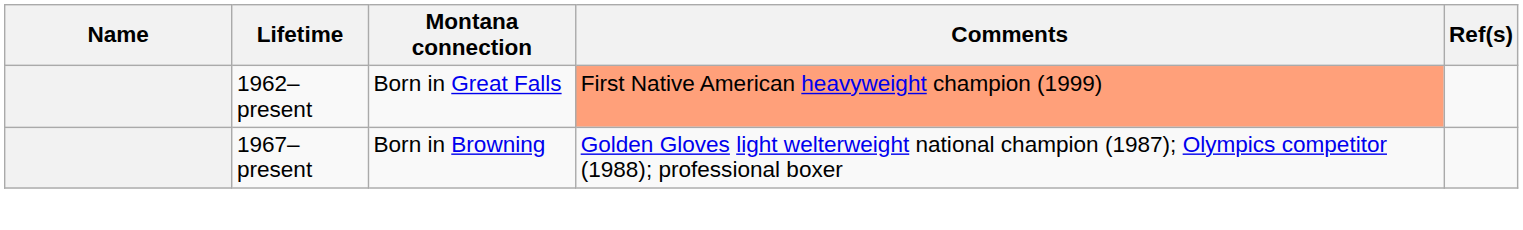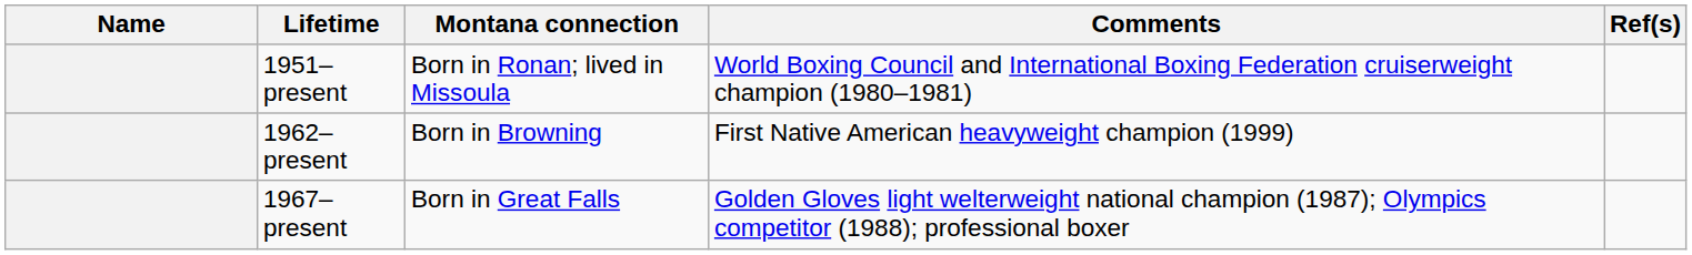+ row: 1951–present | Born in Ronan; lived in Missoula | World Boxing Council and International Boxing Federation cruiserweight champion (1980–1981)
1962–present | Montana connection: Born in Great Falls -> Born in Browning
1962–present | Comments: lightsalmon background -> no background
1967–present | Montana connection: Born in Browning -> Born in Great Falls
